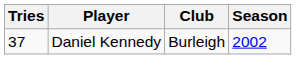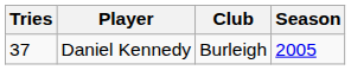Daniel Kennedy | Season: 2002 -> 2005
